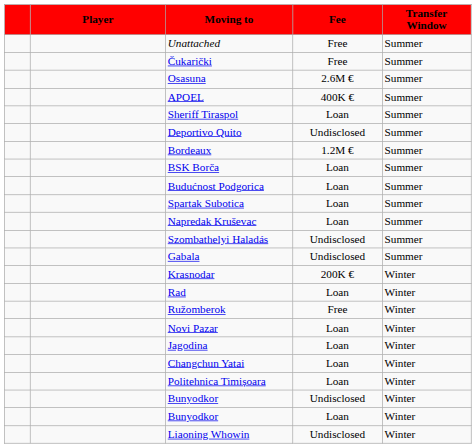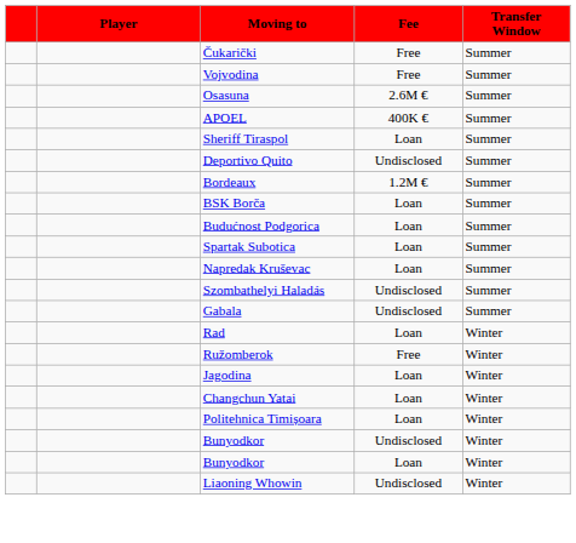- row: Unattached | Free | Summer
+ row: Vojvodina | Free | Summer
- row: Krasnodar | 200K € | Winter
- row: Novi Pazar | Loan | Winter
